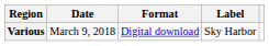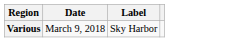- column: Format | Digital download
